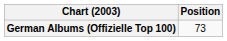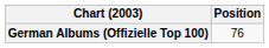German Albums (Offizielle Top 100) | Position: 73 -> 76
